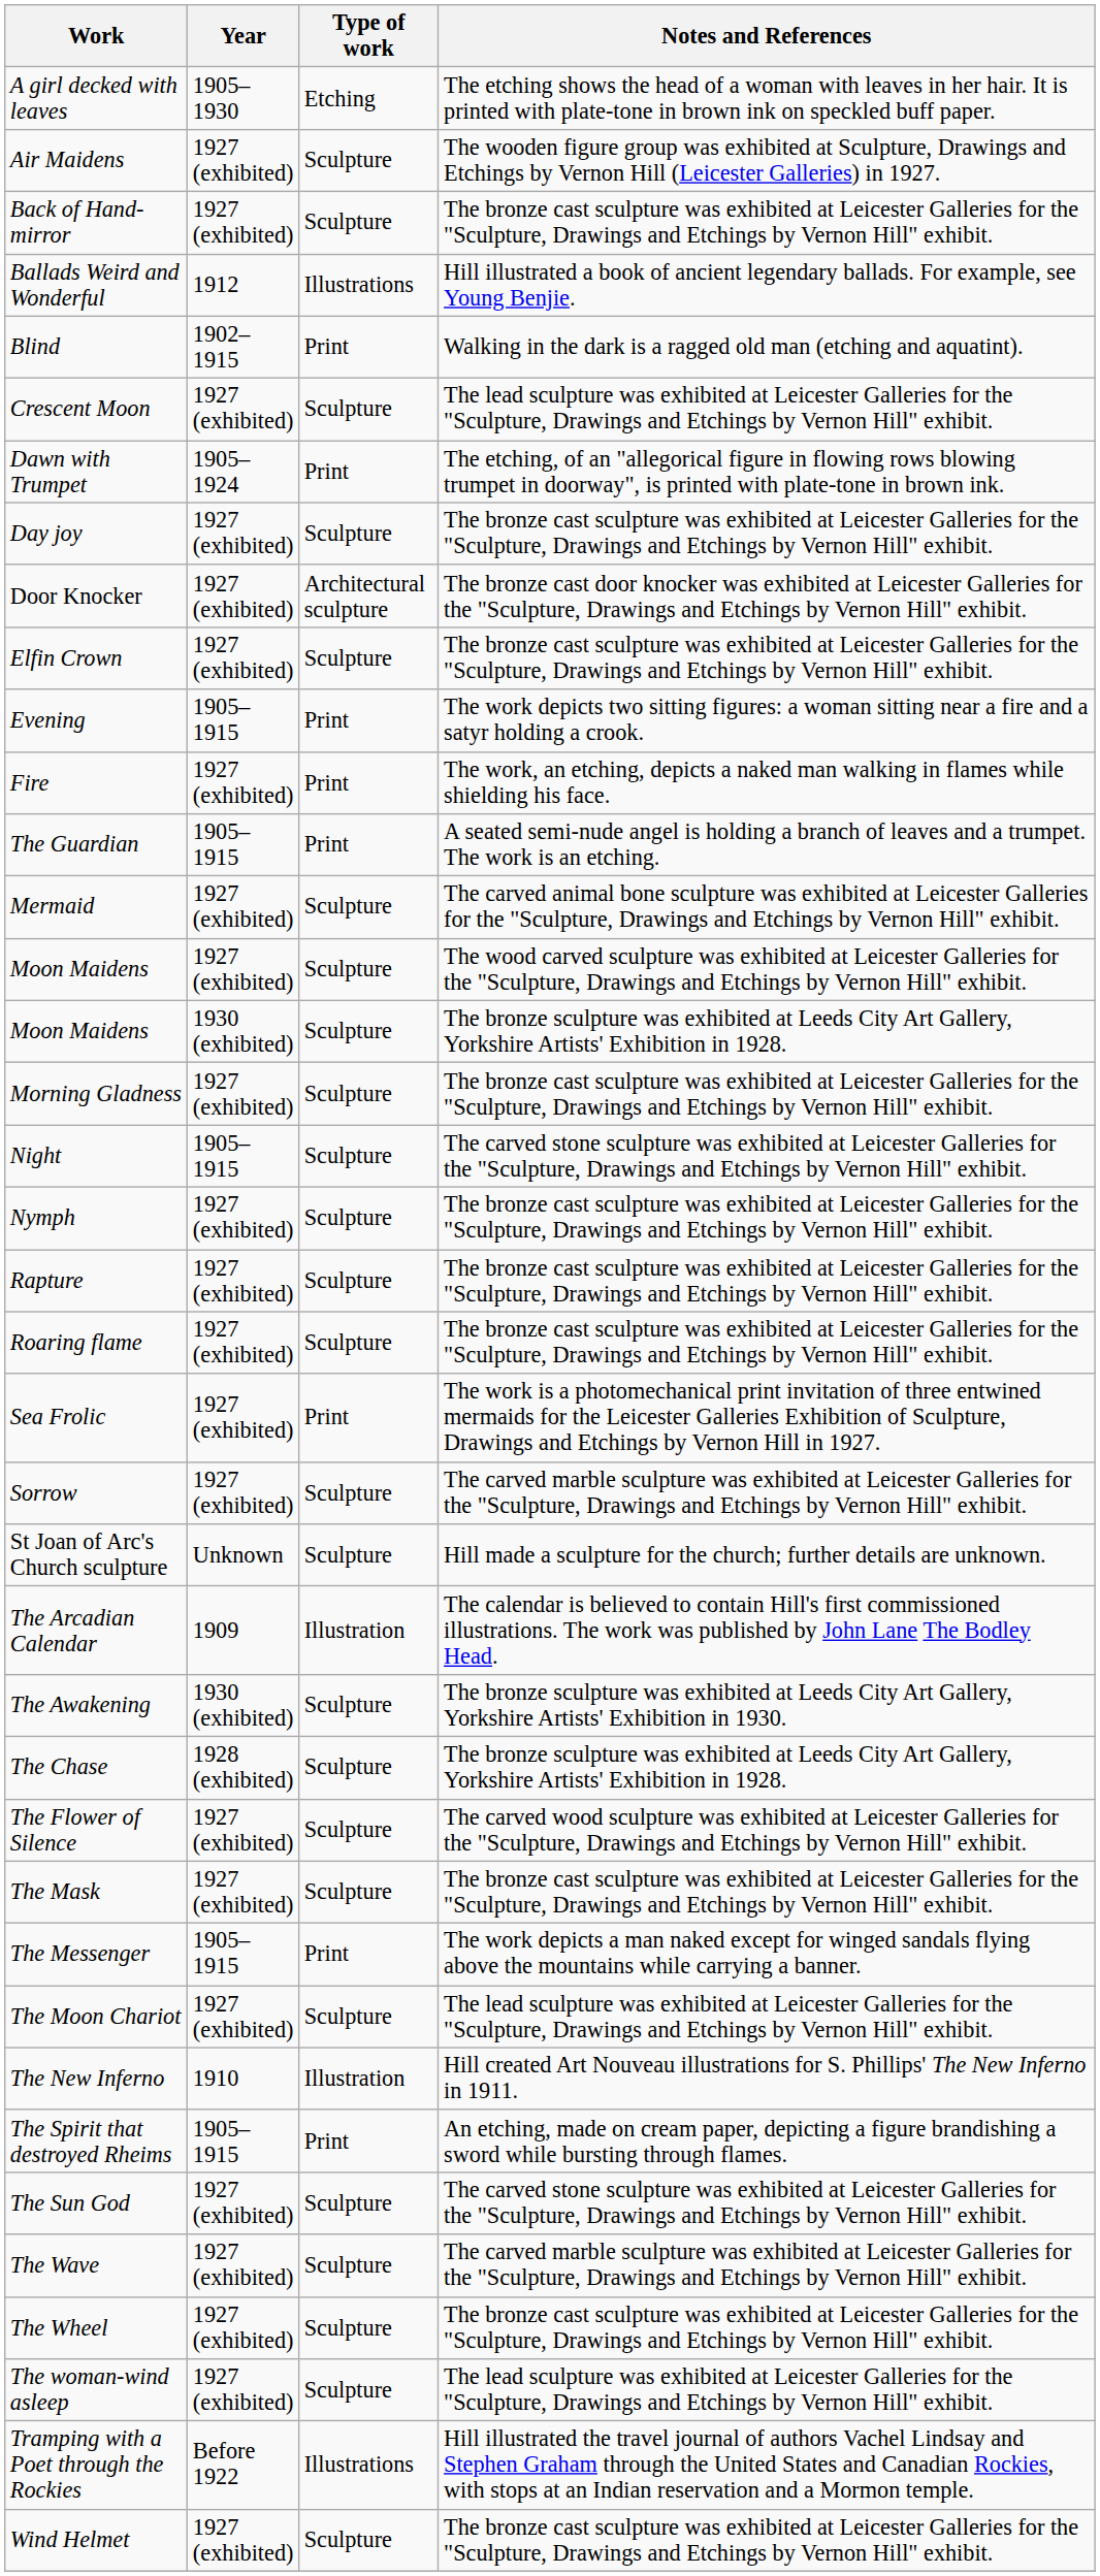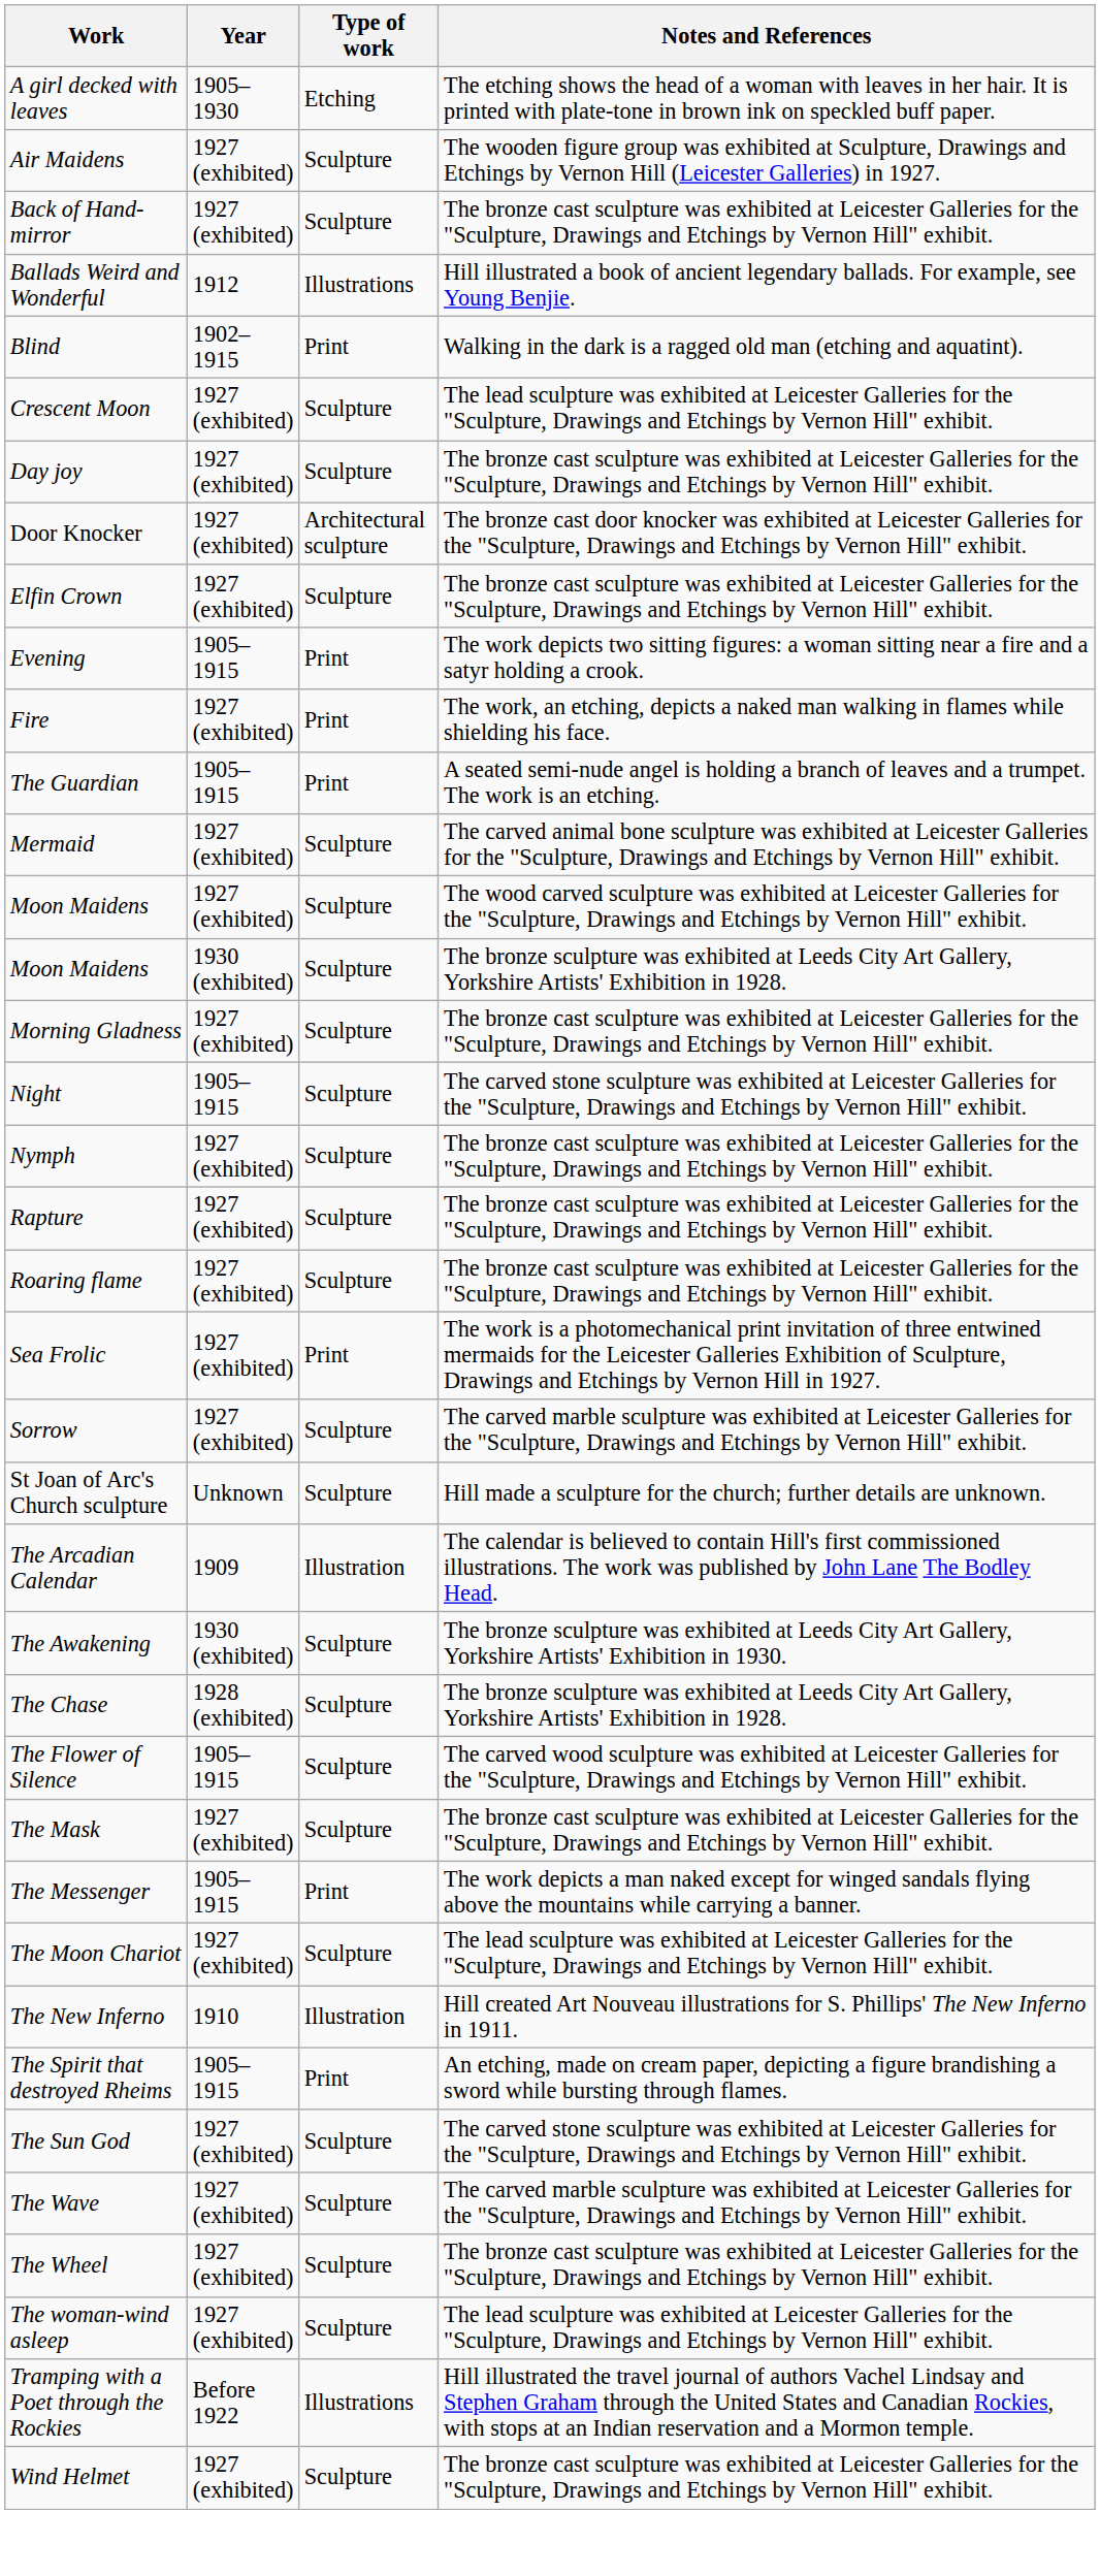- row: Dawn with Trumpet | 1905–1924 | Print | The etching, of an "allegorical figure in flowing rows blowing trumpet in doorway", is printed with plate-tone in brown ink.
The Flower of Silence | Year: 1927 (exhibited) -> 1905–1915
